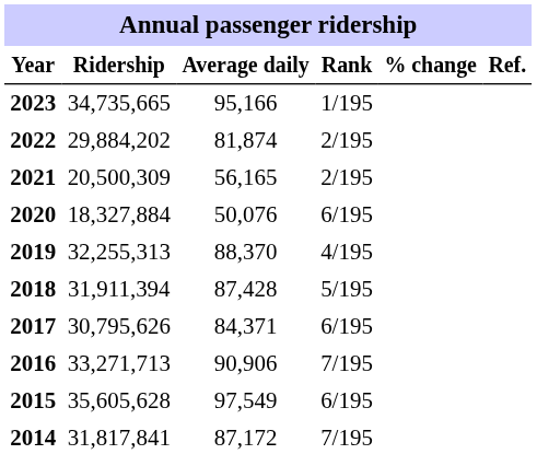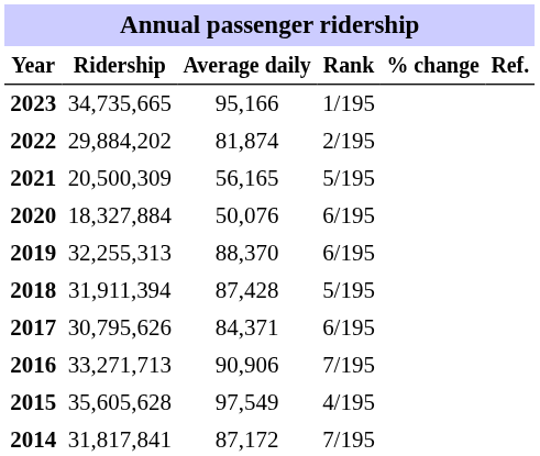2021 | Rank: 2/195 -> 5/195
2019 | Rank: 4/195 -> 6/195
2015 | Rank: 6/195 -> 4/195
